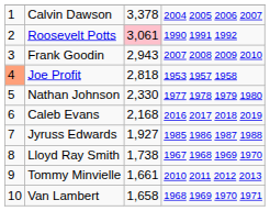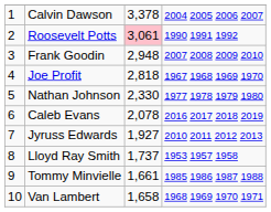Frank Goodin | column 3: 2,943 -> 2,948
Joe Profit | column 1: lightsalmon background -> no background
Joe Profit | column 4: 1953 1957 1958 -> 1967 1968 1969 1970
Caleb Evans | column 3: 2,168 -> 2,078
Jyruss Edwards | column 4: 1985 1986 1987 1988 -> 2010 2011 2012 2013
Lloyd Ray Smith | column 3: 1,738 -> 1,737
Lloyd Ray Smith | column 4: 1967 1968 1969 1970 -> 1953 1957 1958
Tommy Minvielle | column 4: 2010 2011 2012 2013 -> 1985 1986 1987 1988
